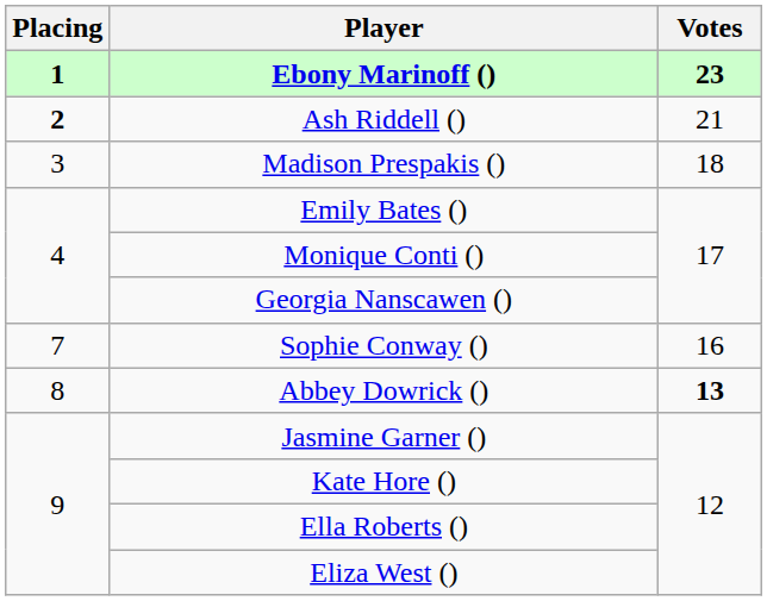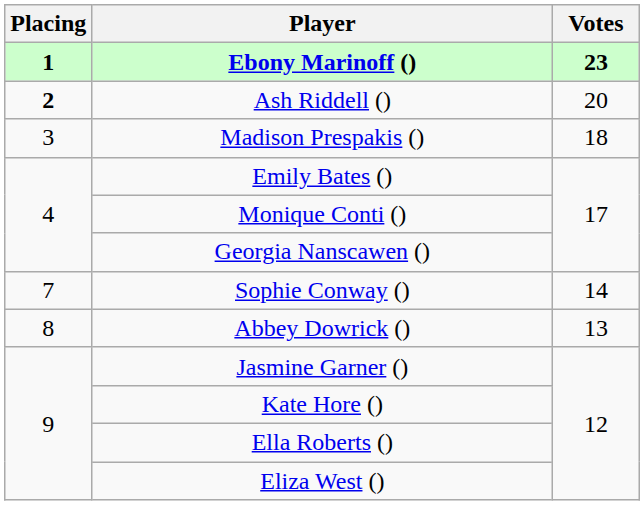Ash Riddell () | Votes: 21 -> 20
Sophie Conway () | Votes: 16 -> 14
Abbey Dowrick () | Votes: bold -> normal
